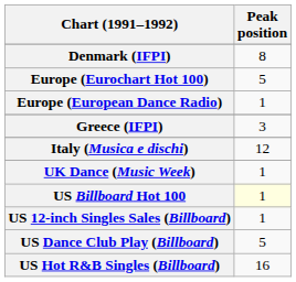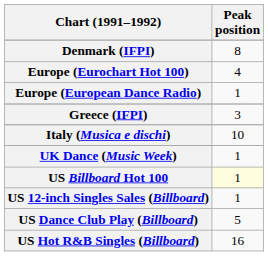Europe (Eurochart Hot 100) | Peak position: 5 -> 4
Italy (Musica e dischi) | Peak position: 12 -> 10
